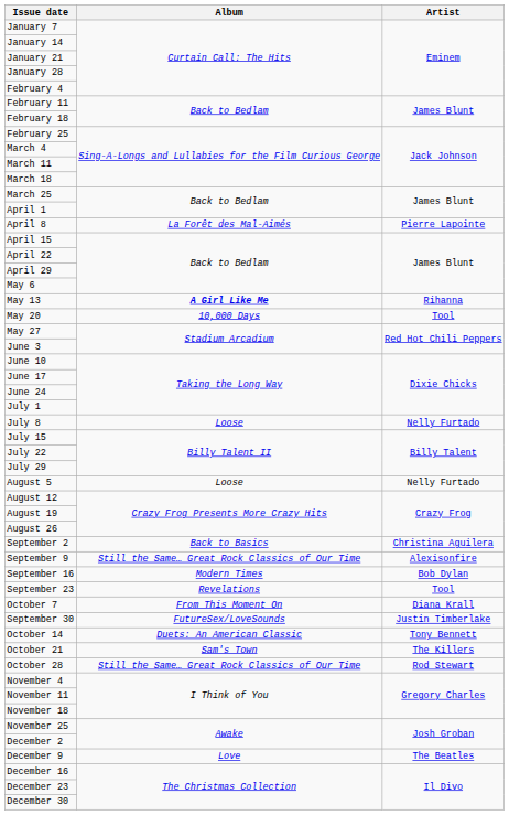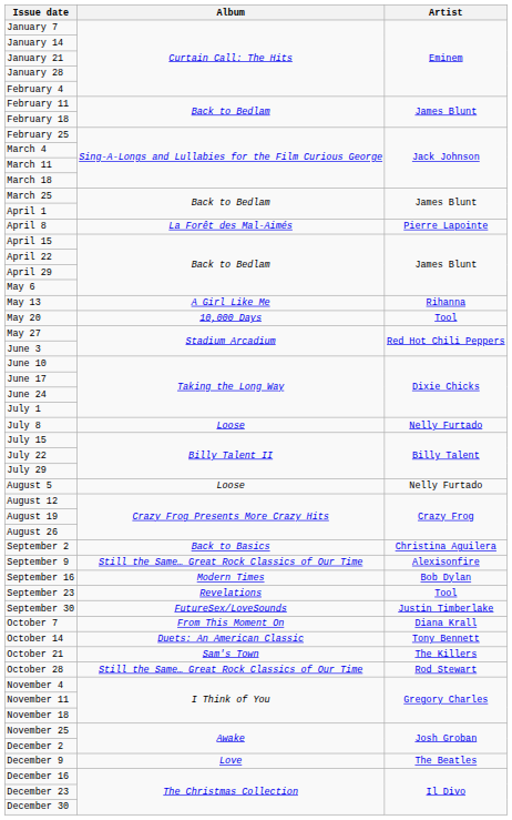May 13 | Album: bold -> normal
rows swapped: September 30 <-> October 7
